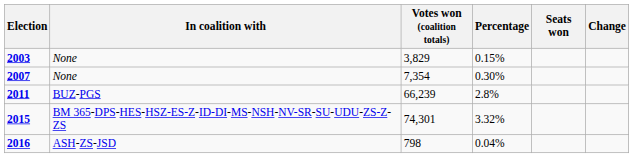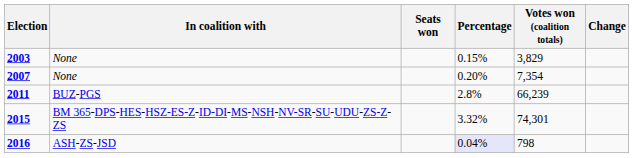columns swapped: Votes won (coalition totals) <-> Seats won
2007 | Percentage: 0.30% -> 0.20%
2016 | Percentage: no background -> lavender background
